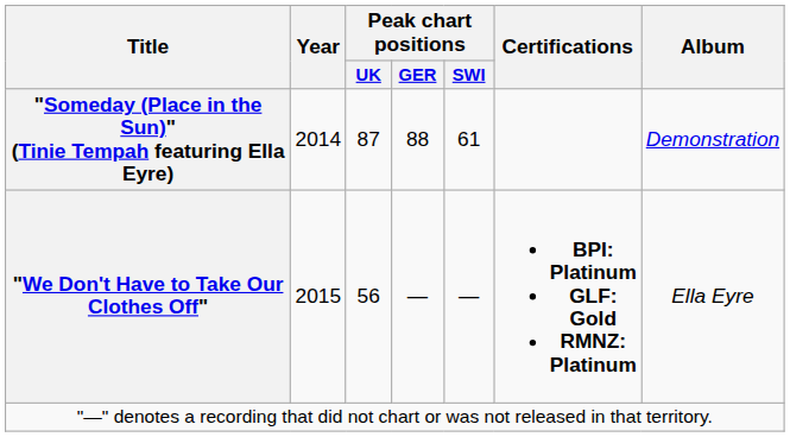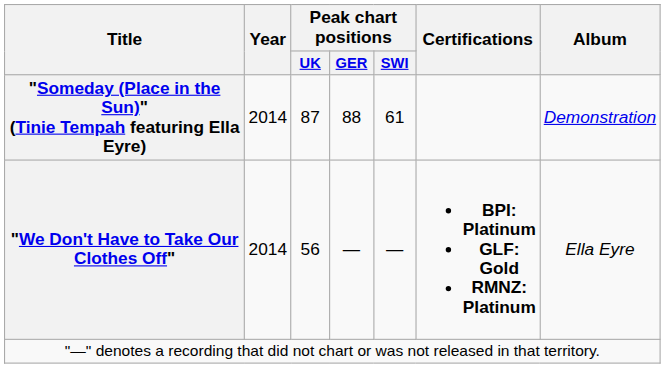"We Don't Have to Take Our Clothes Off" | Year: 2015 -> 2014
